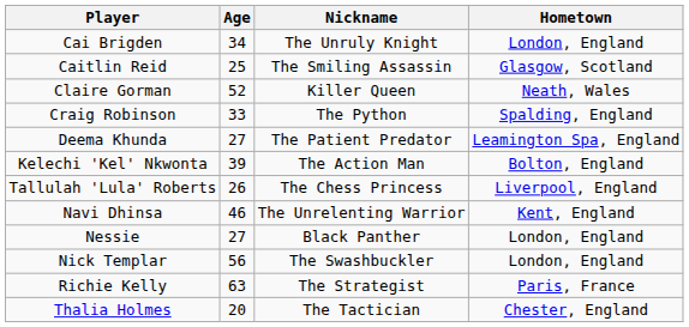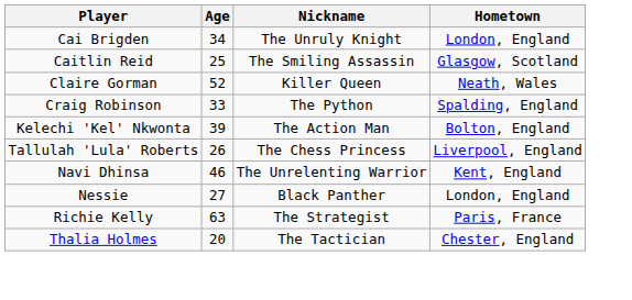- row: Deema Khunda | 27 | The Patient Predator | Leamington Spa, England
- row: Nick Templar | 56 | The Swashbuckler | London, England
